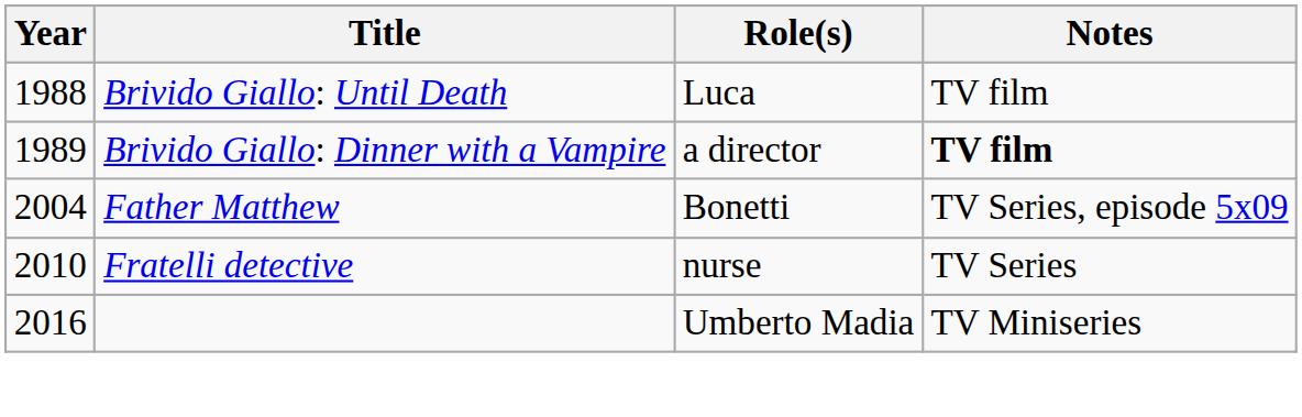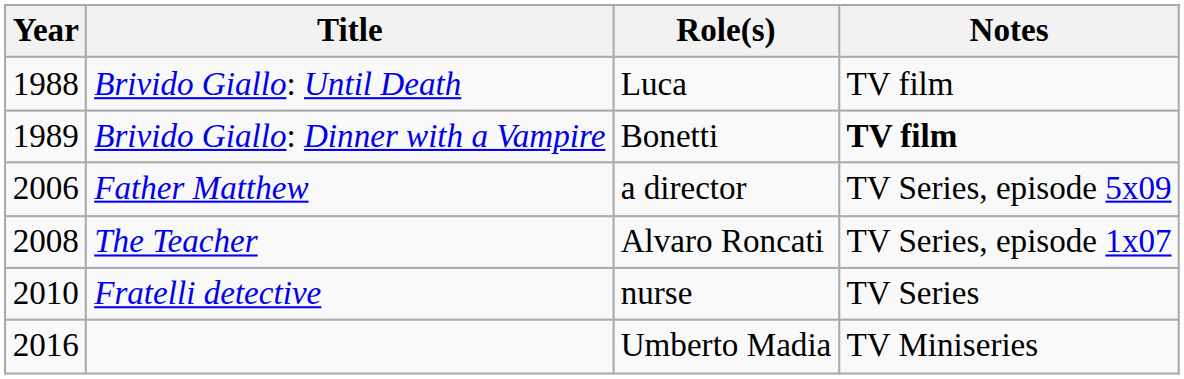Brivido Giallo: Dinner with a Vampire | Role(s): a director -> Bonetti
Father Matthew | Year: 2004 -> 2006
Father Matthew | Role(s): Bonetti -> a director
+ row: 2008 | The Teacher | Alvaro Roncati | TV Series, episode 1x07
